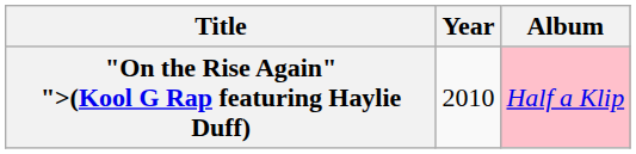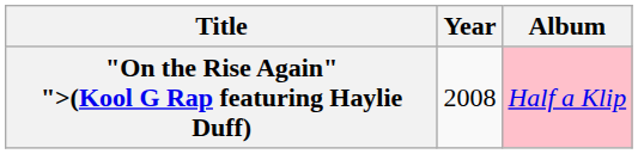"On the Rise Again" ">(Kool G Rap featuring Haylie Duff) | Year: 2010 -> 2008
